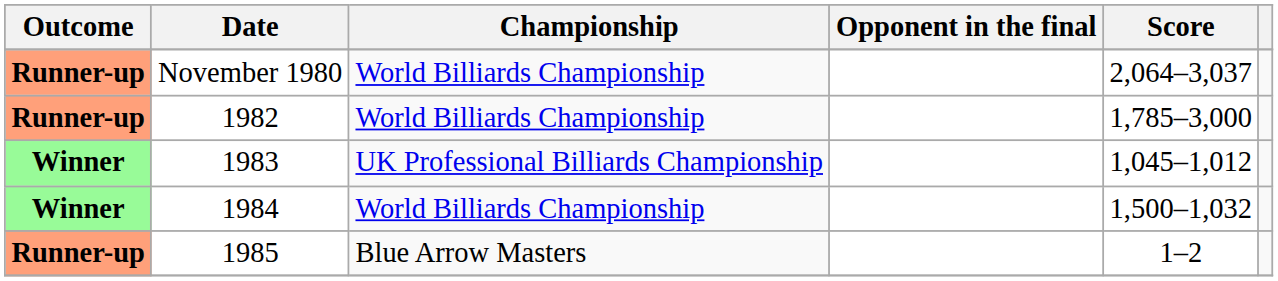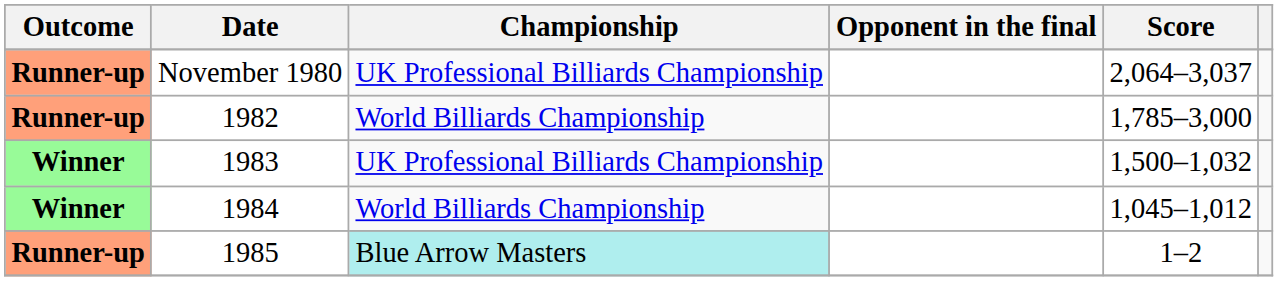November 1980 | Championship: World Billiards Championship -> UK Professional Billiards Championship
1983 | Score: 1,045–1,012 -> 1,500–1,032
1984 | Score: 1,500–1,032 -> 1,045–1,012
1985 | Championship: no background -> paleturquoise background
